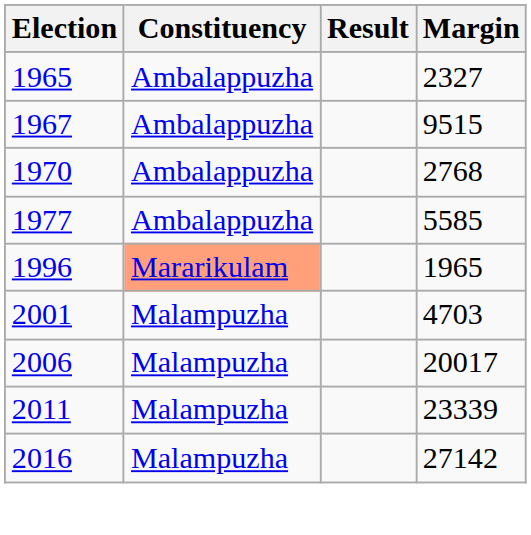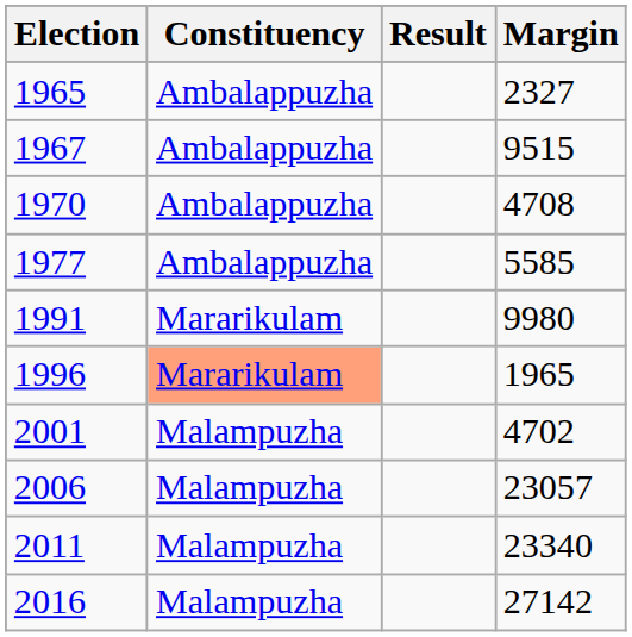1970 | Margin: 2768 -> 4708
+ row: 1991 | Mararikulam | 9980
2001 | Margin: 4703 -> 4702
2006 | Margin: 20017 -> 23057
2011 | Margin: 23339 -> 23340
